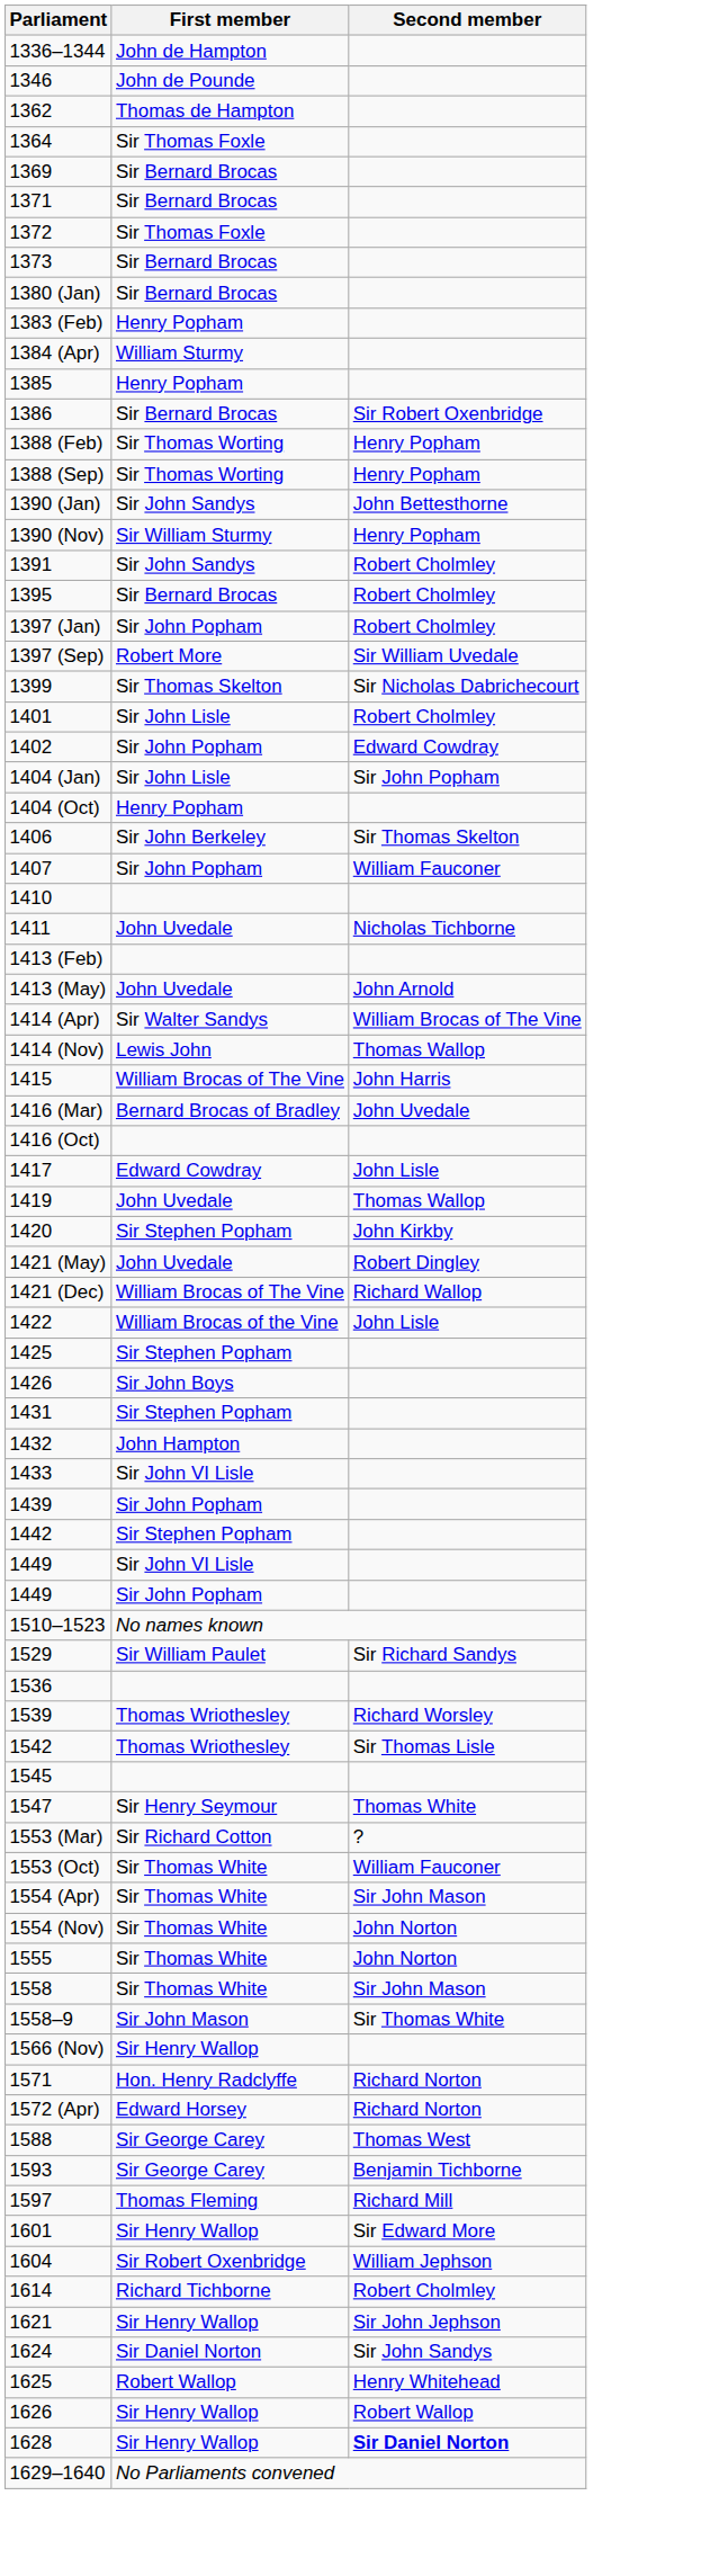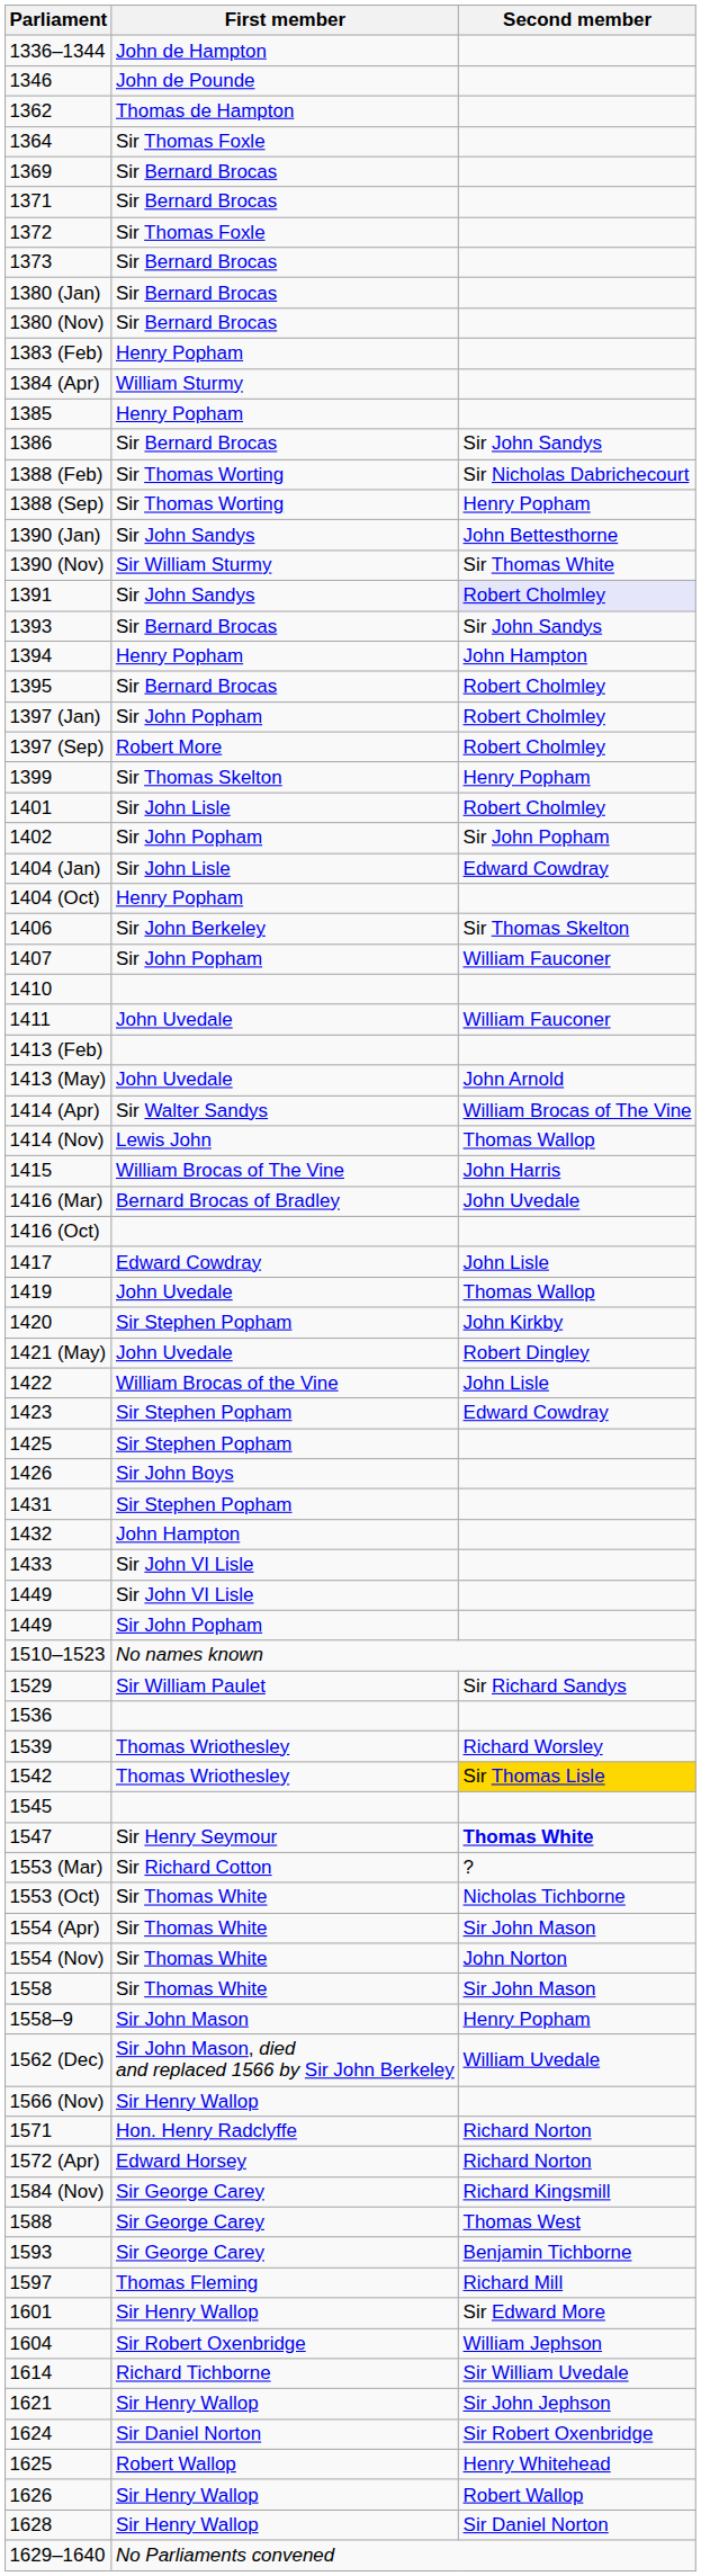+ row: 1380 (Nov) | Sir Bernard Brocas
1386 | Second member: Sir Robert Oxenbridge -> Sir John Sandys
1388 (Feb) | Second member: Henry Popham -> Sir Nicholas Dabrichecourt
1390 (Nov) | Second member: Henry Popham -> Sir Thomas White
1391 | Second member: no background -> lavender background
+ row: 1393 | Sir Bernard Brocas | Sir John Sandys
+ row: 1394 | Henry Popham | John Hampton
1397 (Sep) | Second member: Sir William Uvedale -> Robert Cholmley
1399 | Second member: Sir Nicholas Dabrichecourt -> Henry Popham
1402 | Second member: Edward Cowdray -> Sir John Popham
1404 (Jan) | Second member: Sir John Popham -> Edward Cowdray
1411 | Second member: Nicholas Tichborne -> William Fauconer
- row: 1421 (Dec) | William Brocas of The Vine | Richard Wallop
+ row: 1423 | Sir Stephen Popham | Edward Cowdray
- row: 1439 | Sir John Popham
- row: 1442 | Sir Stephen Popham
1542 | Second member: no background -> gold background
1547 | Second member: normal -> bold
1553 (Oct) | Second member: William Fauconer -> Nicholas Tichborne
- row: 1555 | Sir Thomas White | John Norton
1558–9 | Second member: Sir Thomas White -> Henry Popham
+ row: 1562 (Dec) | Sir John Mason, died and replaced 1566 by Sir John Berkeley | William Uvedale
+ row: 1584 (Nov) | Sir George Carey | Richard Kingsmill
1614 | Second member: Robert Cholmley -> Sir William Uvedale
1624 | Second member: Sir John Sandys -> Sir Robert Oxenbridge
1628 | Second member: bold -> normal
